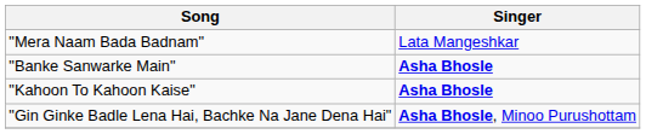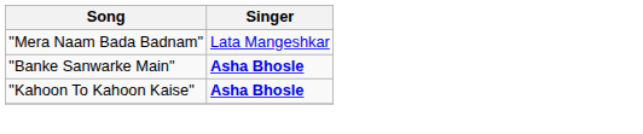- row: "Gin Ginke Badle Lena Hai, Bachke Na Jane Dena Hai" | Asha Bhosle, Minoo Purushottam
